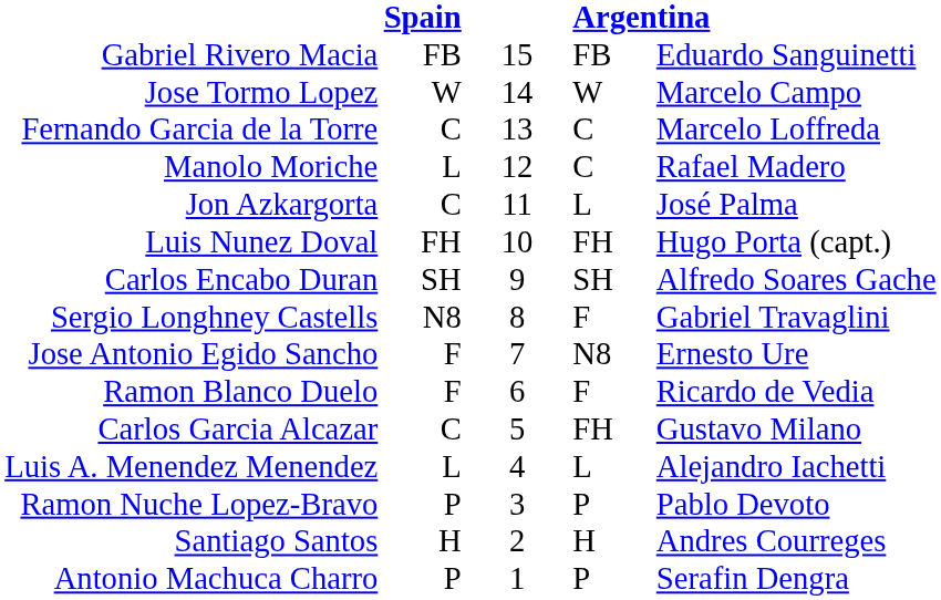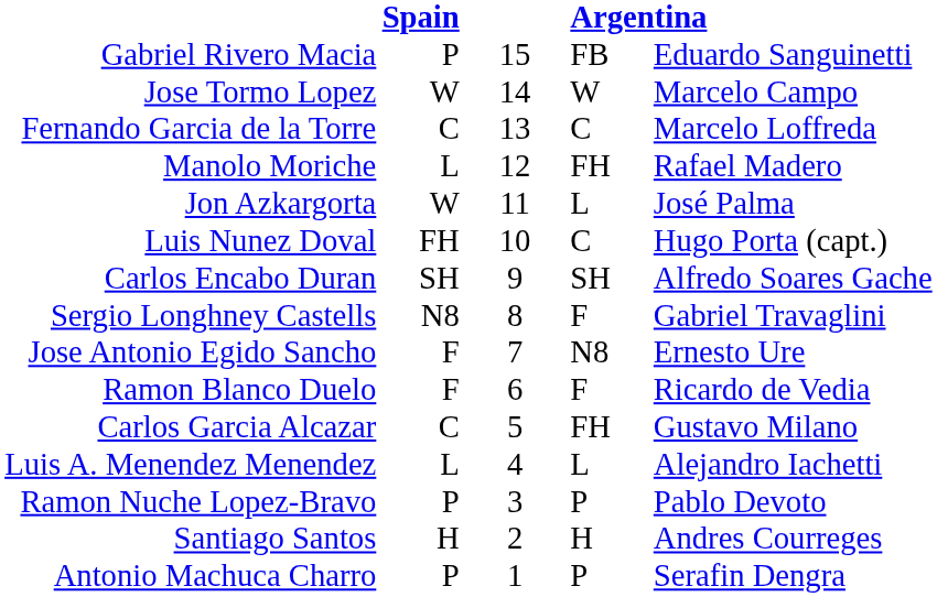Gabriel Rivero Macia | column 2: FB -> P
Manolo Moriche | column 4: C -> FH
Jon Azkargorta | column 2: C -> W
Luis Nunez Doval | column 4: FH -> C
